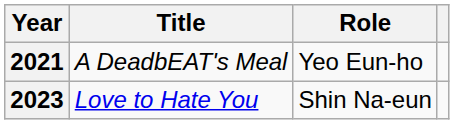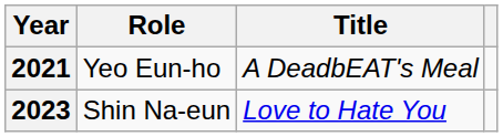columns swapped: Title <-> Role
